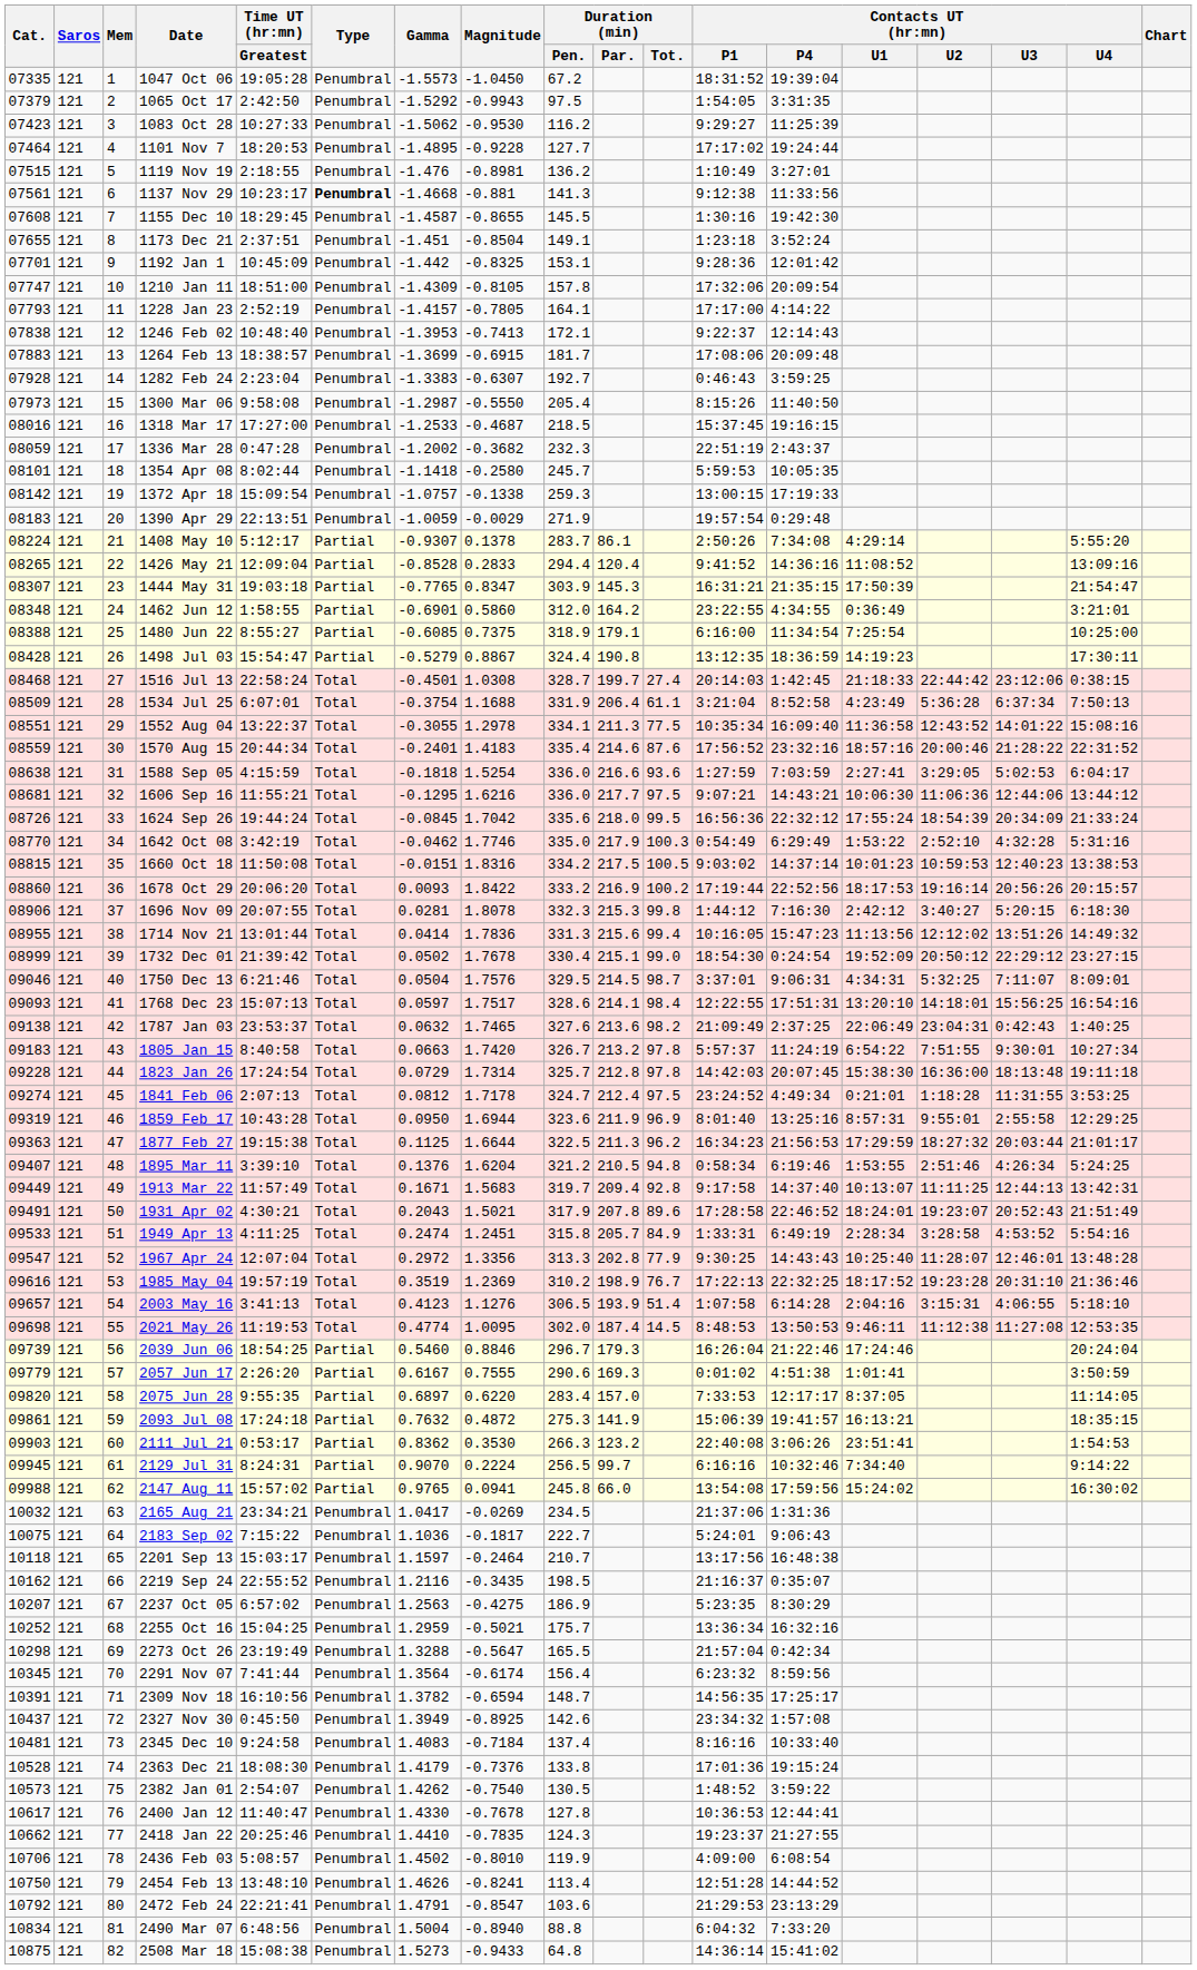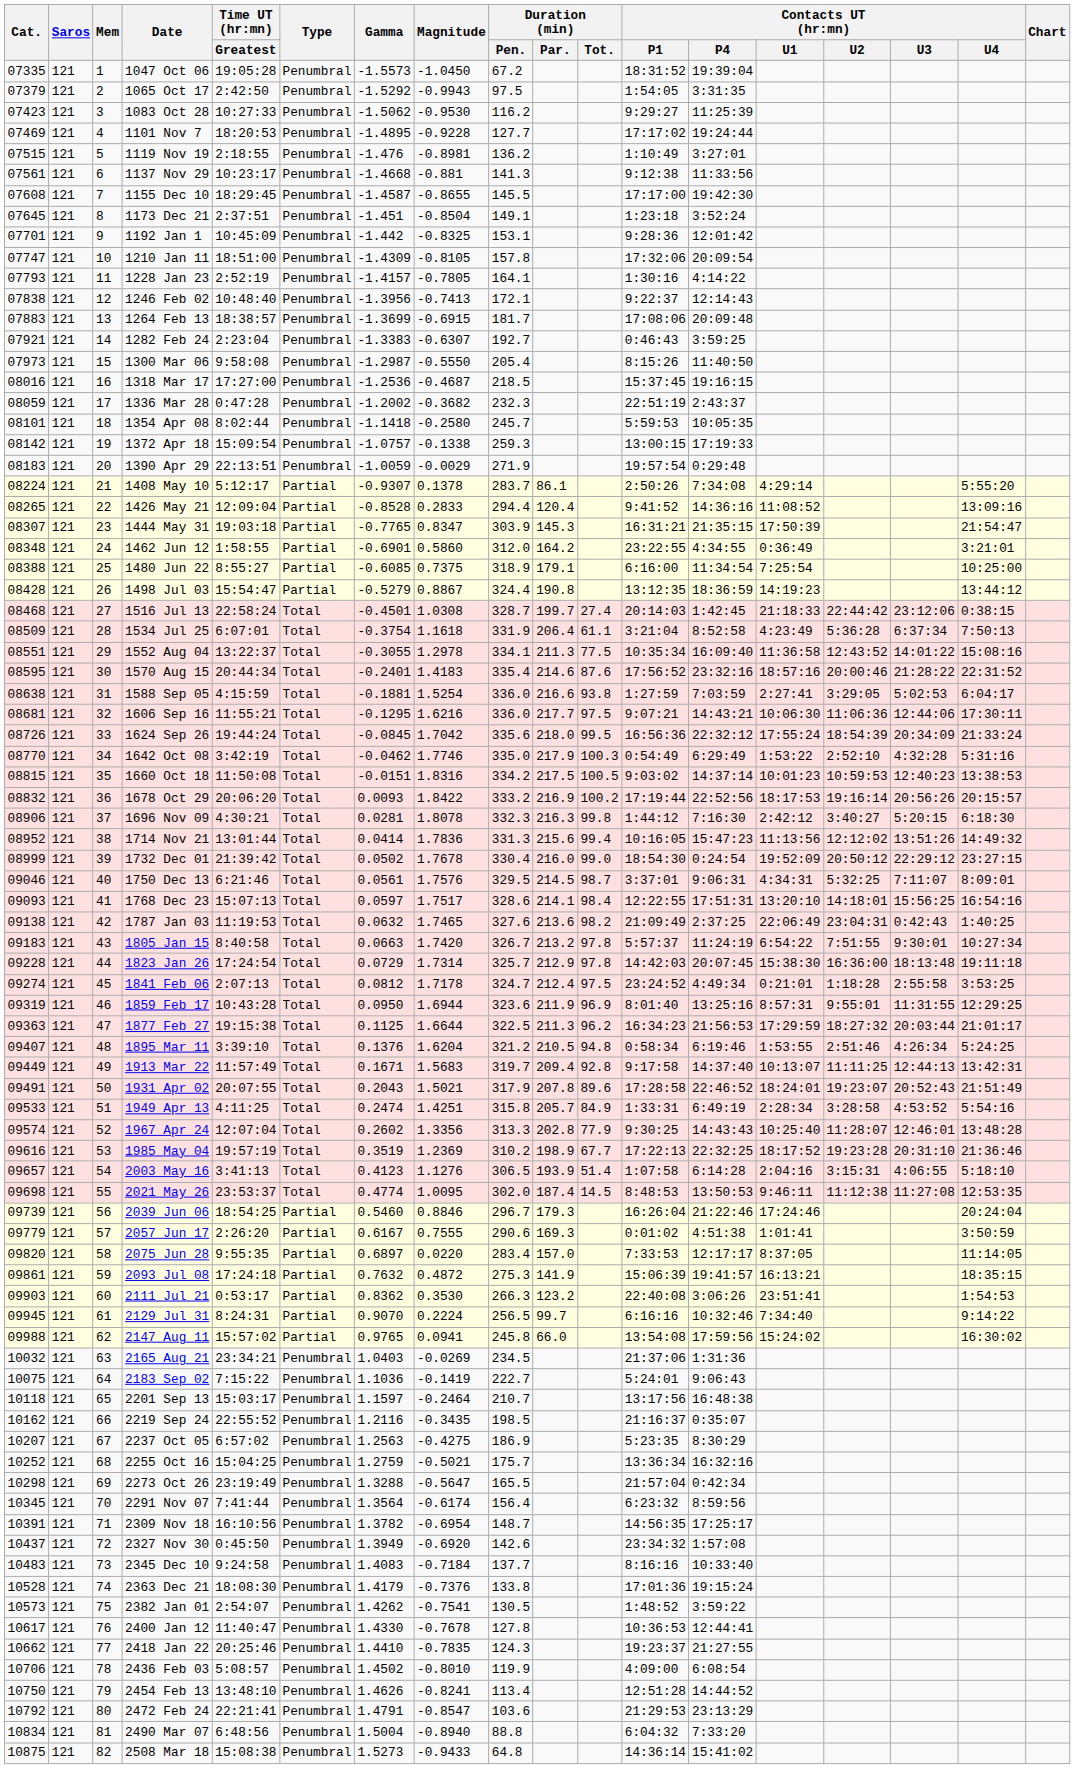1101 Nov 7 | Cat.: 07464 -> 07469
1137 Nov 29 | Type: bold -> normal
1155 Dec 10 | Contacts UT (hr:mn) / P1: 1:30:16 -> 17:17:00
1173 Dec 21 | Cat.: 07655 -> 07645
1228 Jan 23 | Contacts UT (hr:mn) / P1: 17:17:00 -> 1:30:16
1246 Feb 02 | Gamma: -1.3953 -> -1.3956
1282 Feb 24 | Cat.: 07928 -> 07921
1318 Mar 17 | Gamma: -1.2533 -> -1.2536
1498 Jul 03 | Contacts UT (hr:mn) / U4: 17:30:11 -> 13:44:12
1534 Jul 25 | Magnitude: 1.1688 -> 1.1618
1570 Aug 15 | Cat.: 08559 -> 08595
1588 Sep 05 | Gamma: -0.1818 -> -0.1881
1588 Sep 05 | Duration (min) / Tot.: 93.6 -> 93.8
1606 Sep 16 | Contacts UT (hr:mn) / U4: 13:44:12 -> 17:30:11
1678 Oct 29 | Cat.: 08860 -> 08832
1696 Nov 09 | Time UT (hr:mn) / Greatest: 20:07:55 -> 4:30:21
1696 Nov 09 | Duration (min) / Par.: 215.3 -> 216.3
1714 Nov 21 | Cat.: 08955 -> 08952
1732 Dec 01 | Duration (min) / Par.: 215.1 -> 216.0
1750 Dec 13 | Gamma: 0.0504 -> 0.0561
1787 Jan 03 | Time UT (hr:mn) / Greatest: 23:53:37 -> 11:19:53
1823 Jan 26 | Duration (min) / Par.: 212.8 -> 212.9
1841 Feb 06 | Contacts UT (hr:mn) / U3: 11:31:55 -> 2:55:58
1859 Feb 17 | Contacts UT (hr:mn) / U3: 2:55:58 -> 11:31:55
1931 Apr 02 | Time UT (hr:mn) / Greatest: 4:30:21 -> 20:07:55
1949 Apr 13 | Magnitude: 1.2451 -> 1.4251
1967 Apr 24 | Cat.: 09547 -> 09574
1967 Apr 24 | Gamma: 0.2972 -> 0.2602
1985 May 04 | Duration (min) / Tot.: 76.7 -> 67.7
2021 May 26 | Time UT (hr:mn) / Greatest: 11:19:53 -> 23:53:37
2075 Jun 28 | Magnitude: 0.6220 -> 0.0220
2165 Aug 21 | Gamma: 1.0417 -> 1.0403
2183 Sep 02 | Magnitude: -0.1817 -> -0.1419
2255 Oct 16 | Gamma: 1.2959 -> 1.2759
2309 Nov 18 | Magnitude: -0.6594 -> -0.6954
2327 Nov 30 | Magnitude: -0.8925 -> -0.6920
2345 Dec 10 | Cat.: 10481 -> 10483
2345 Dec 10 | Duration (min) / Pen.: 137.4 -> 137.7
2382 Jan 01 | Magnitude: -0.7540 -> -0.7541
